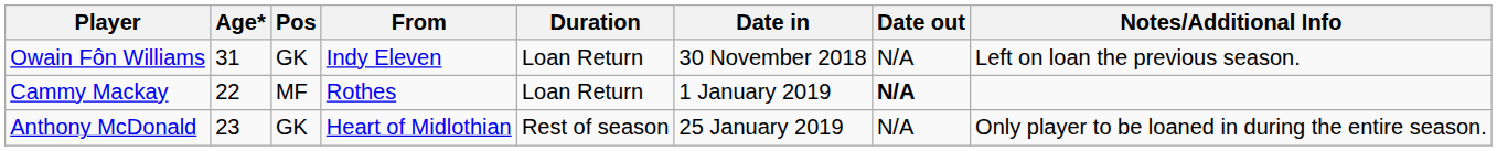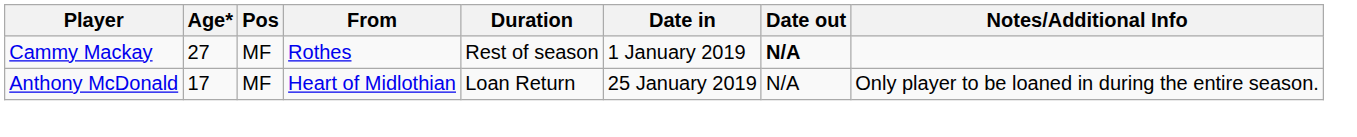- row: Owain Fôn Williams | 31 | GK | Indy Eleven | Loan Return | 30 November 2018 | N/A | Left on loan the previous season.
Cammy Mackay | Age*: 22 -> 27
Cammy Mackay | Duration: Loan Return -> Rest of season
Anthony McDonald | Age*: 23 -> 17
Anthony McDonald | Pos: GK -> MF
Anthony McDonald | Duration: Rest of season -> Loan Return
